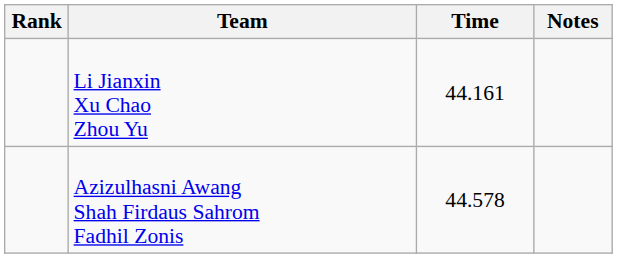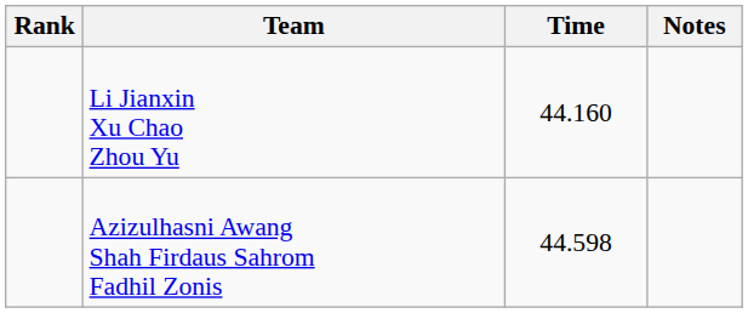Li Jianxin Xu Chao Zhou Yu | Time: 44.161 -> 44.160
Azizulhasni Awang Shah Firdaus Sahrom Fadhil Zonis | Time: 44.578 -> 44.598
